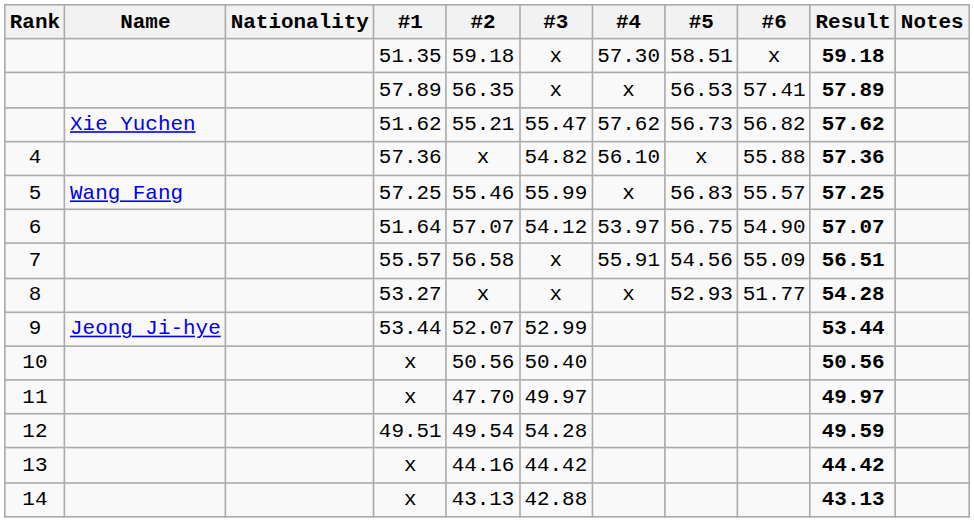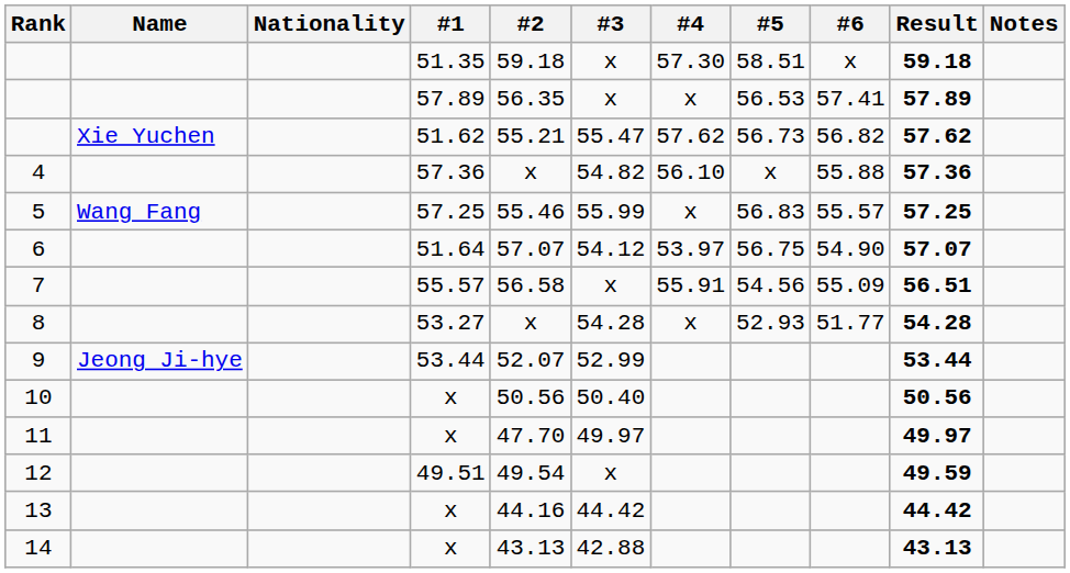8 | #3: x -> 54.28
12 | #3: 54.28 -> x
